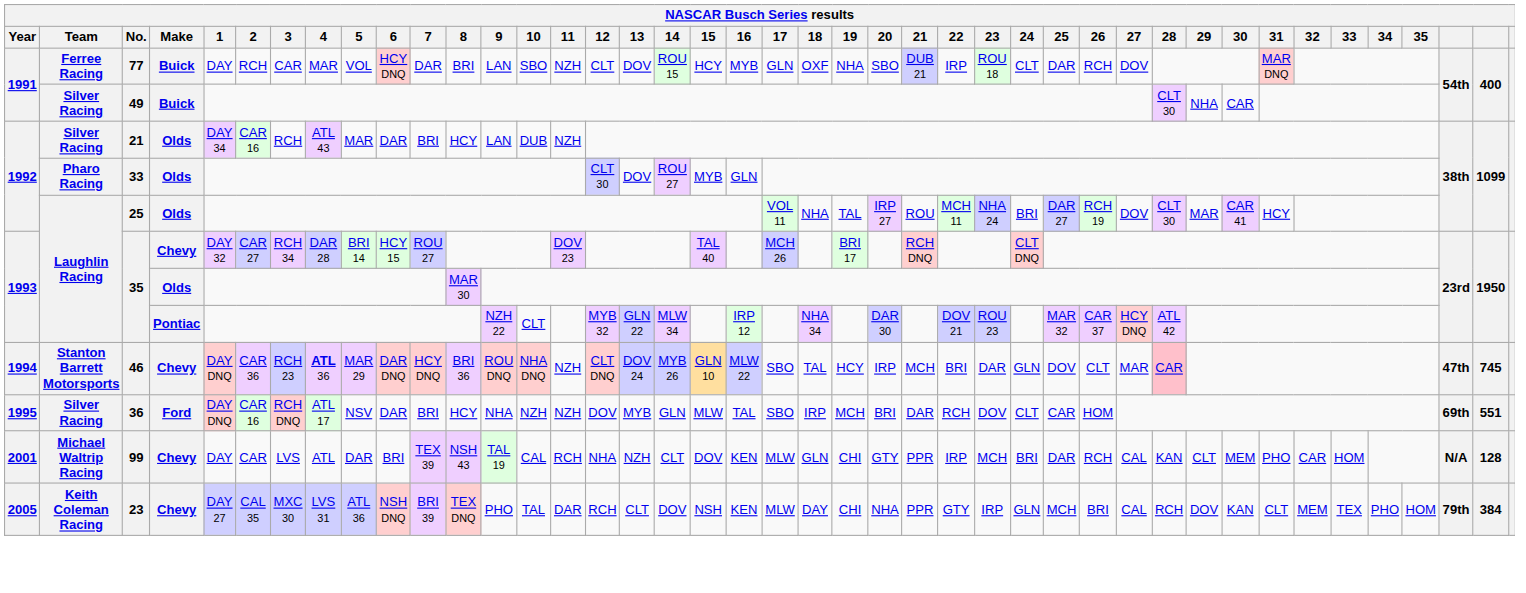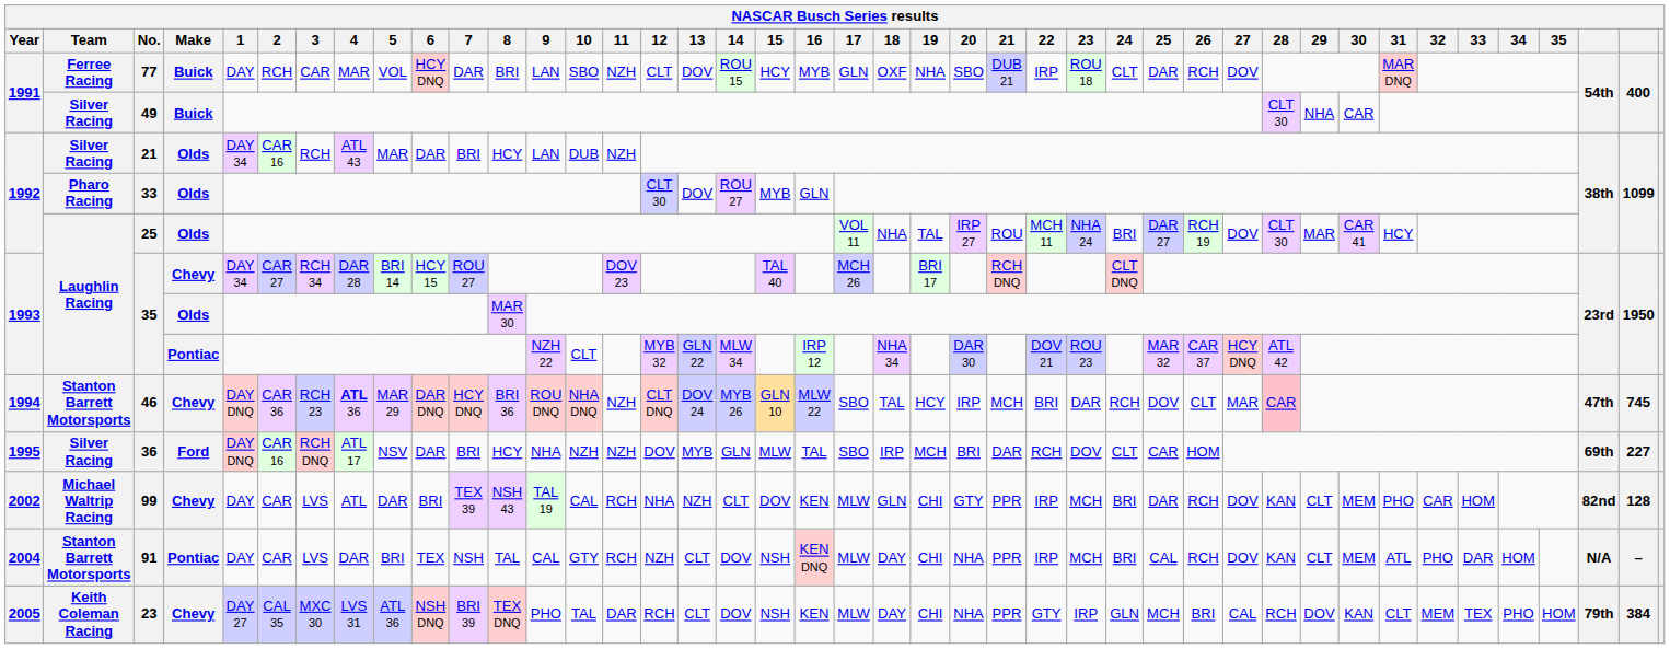35 / Chevy | 1: DAY 32 -> DAY 34
46 | 24: GLN -> RCH
36 | column 41: 551 -> 227
99 | Year: 2001 -> 2002
99 | 27: CAL -> DOV
99 | column 40: N/A -> 82nd
+ row: 2004 | Stanton Barrett Motorsports | 91 | Pontiac | DAY | CAR | LVS | DAR | BRI | TEX | NSH | TAL | CAL | GTY | RCH | NZH | CLT | DOV | NSH | KEN DNQ | MLW | DAY | CHI | NHA | PPR | IRP | MCH | BRI | CAL | RCH | DOV | KAN | CLT | MEM | ATL | PHO | DAR | HOM | N/A | –
